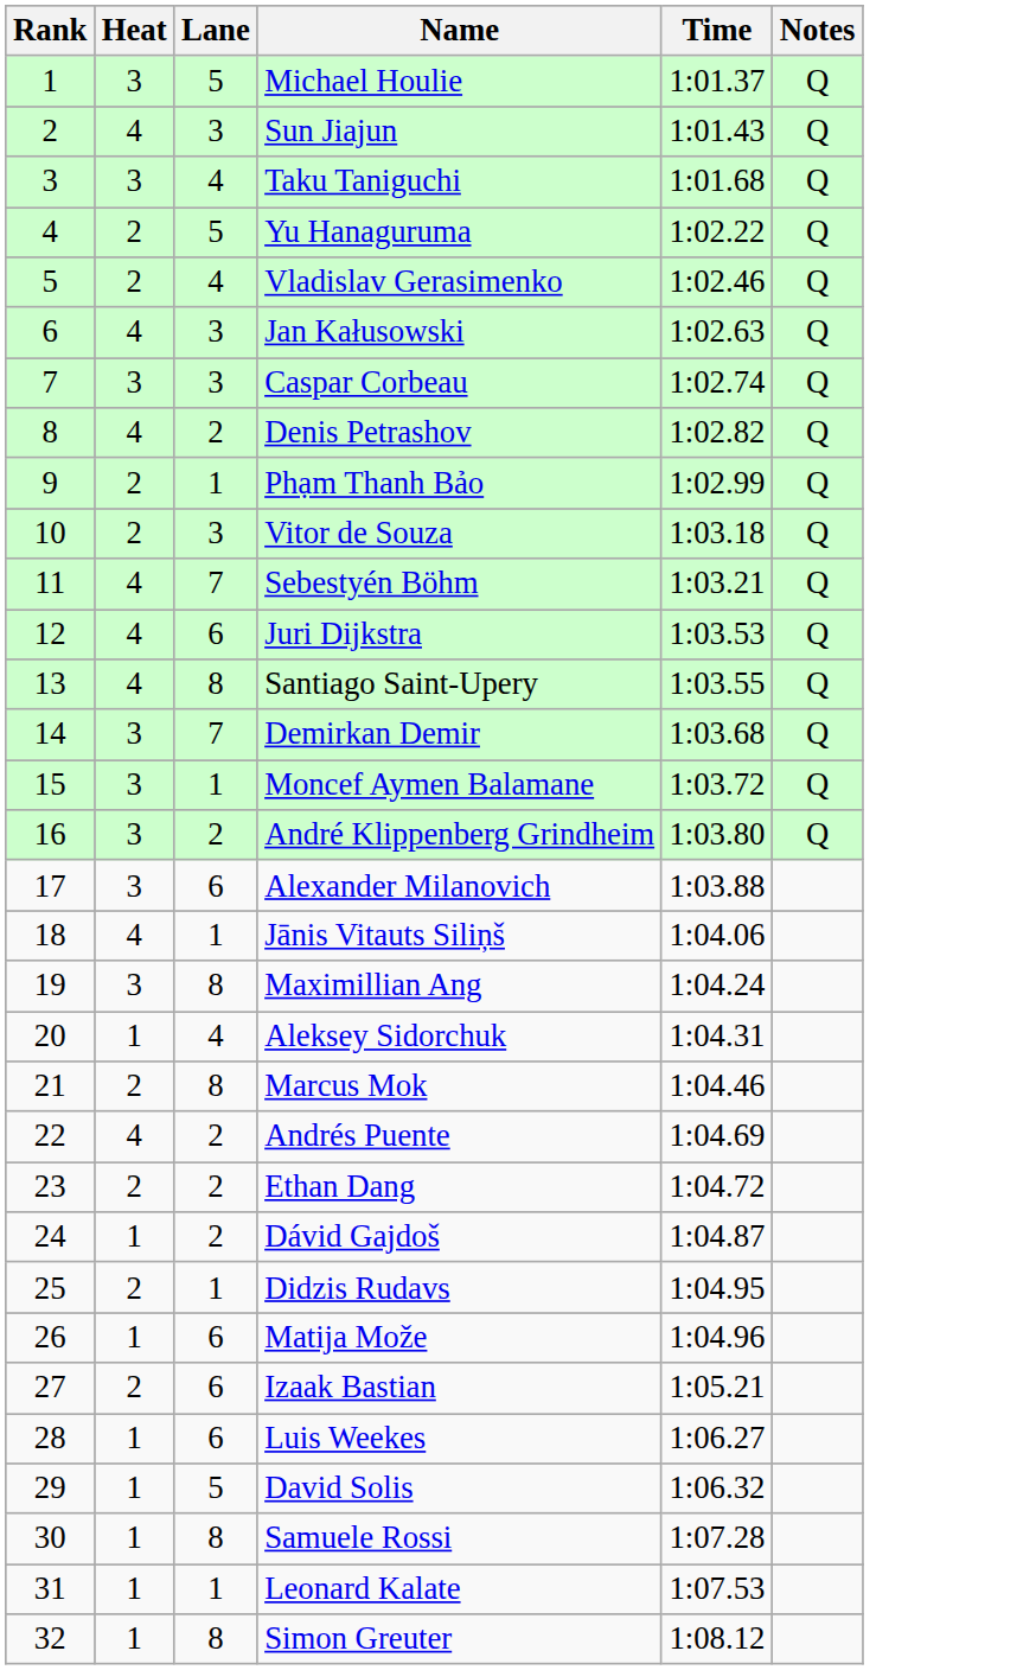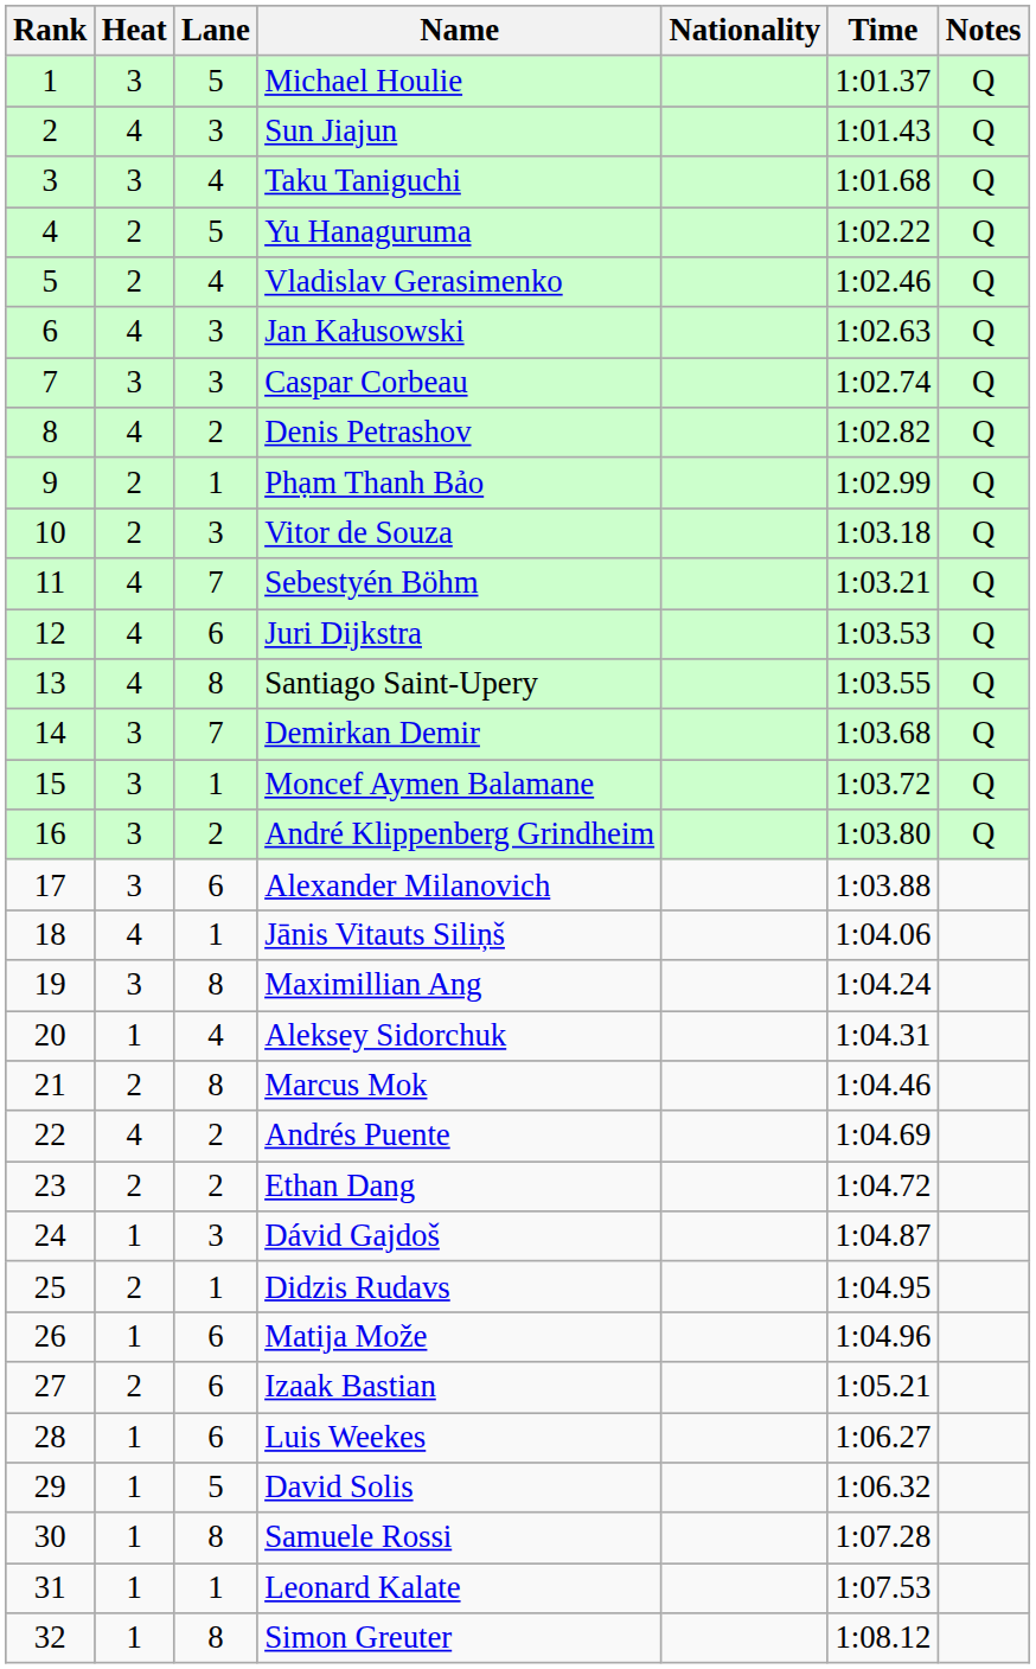+ column: Nationality
Dávid Gajdoš | Lane: 2 -> 3
